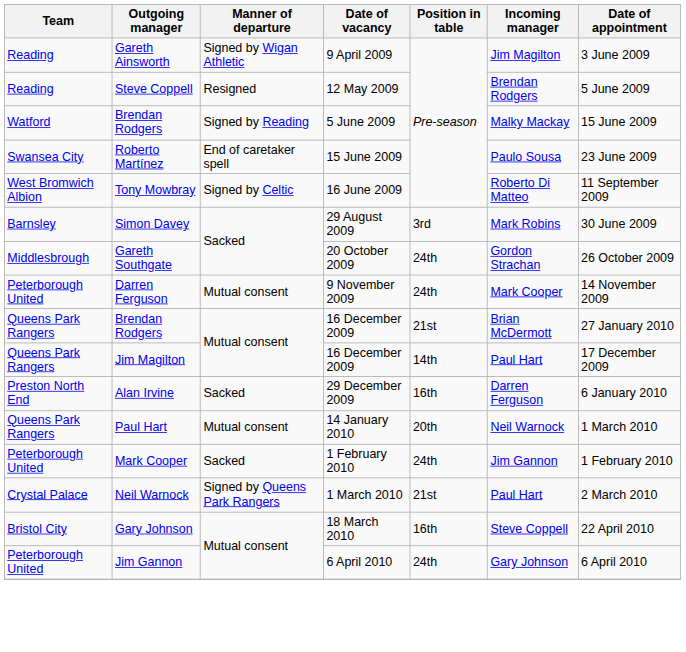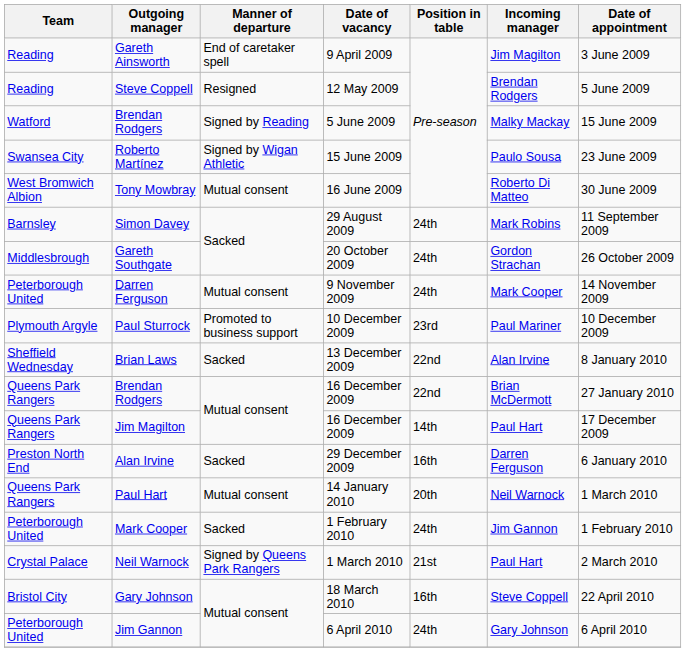Gareth Ainsworth | Manner of departure: Signed by Wigan Athletic -> End of caretaker spell
Roberto Martínez | Manner of departure: End of caretaker spell -> Signed by Wigan Athletic
Tony Mowbray | Manner of departure: Signed by Celtic -> Mutual consent
Tony Mowbray | Date of appointment: 11 September 2009 -> 30 June 2009
Simon Davey | Position in table: 3rd -> 24th
Simon Davey | Date of appointment: 30 June 2009 -> 11 September 2009
+ row: Plymouth Argyle | Paul Sturrock | Promoted to business support | 10 December 2009 | 23rd | Paul Mariner | 10 December 2009
+ row: Sheffield Wednesday | Brian Laws | Sacked | 13 December 2009 | 22nd | Alan Irvine | 8 January 2010
Brendan Rodgers / 16 December 2009 | Position in table: 21st -> 22nd
